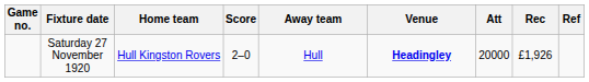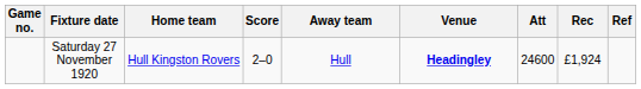Saturday 27 November 1920 | Att: 20000 -> 24600
Saturday 27 November 1920 | Rec: £1,926 -> £1,924
